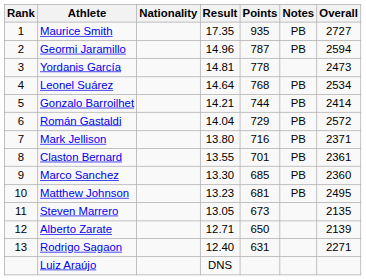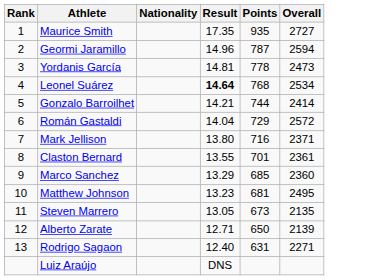- column: Notes | PB | PB | PB | PB | PB | PB | PB | PB | PB
Leonel Suárez | Result: normal -> bold
Marco Sanchez | Result: 13.30 -> 13.29
